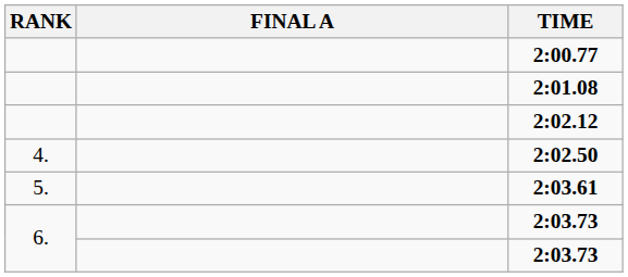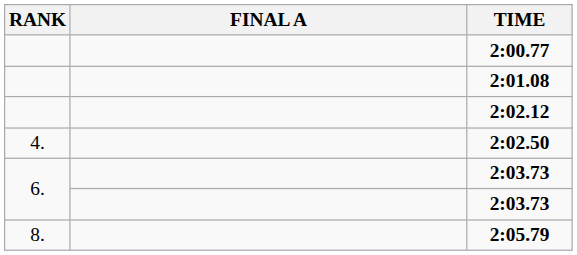- row: 5. | 2:03.61
+ row: 8. | 2:05.79
